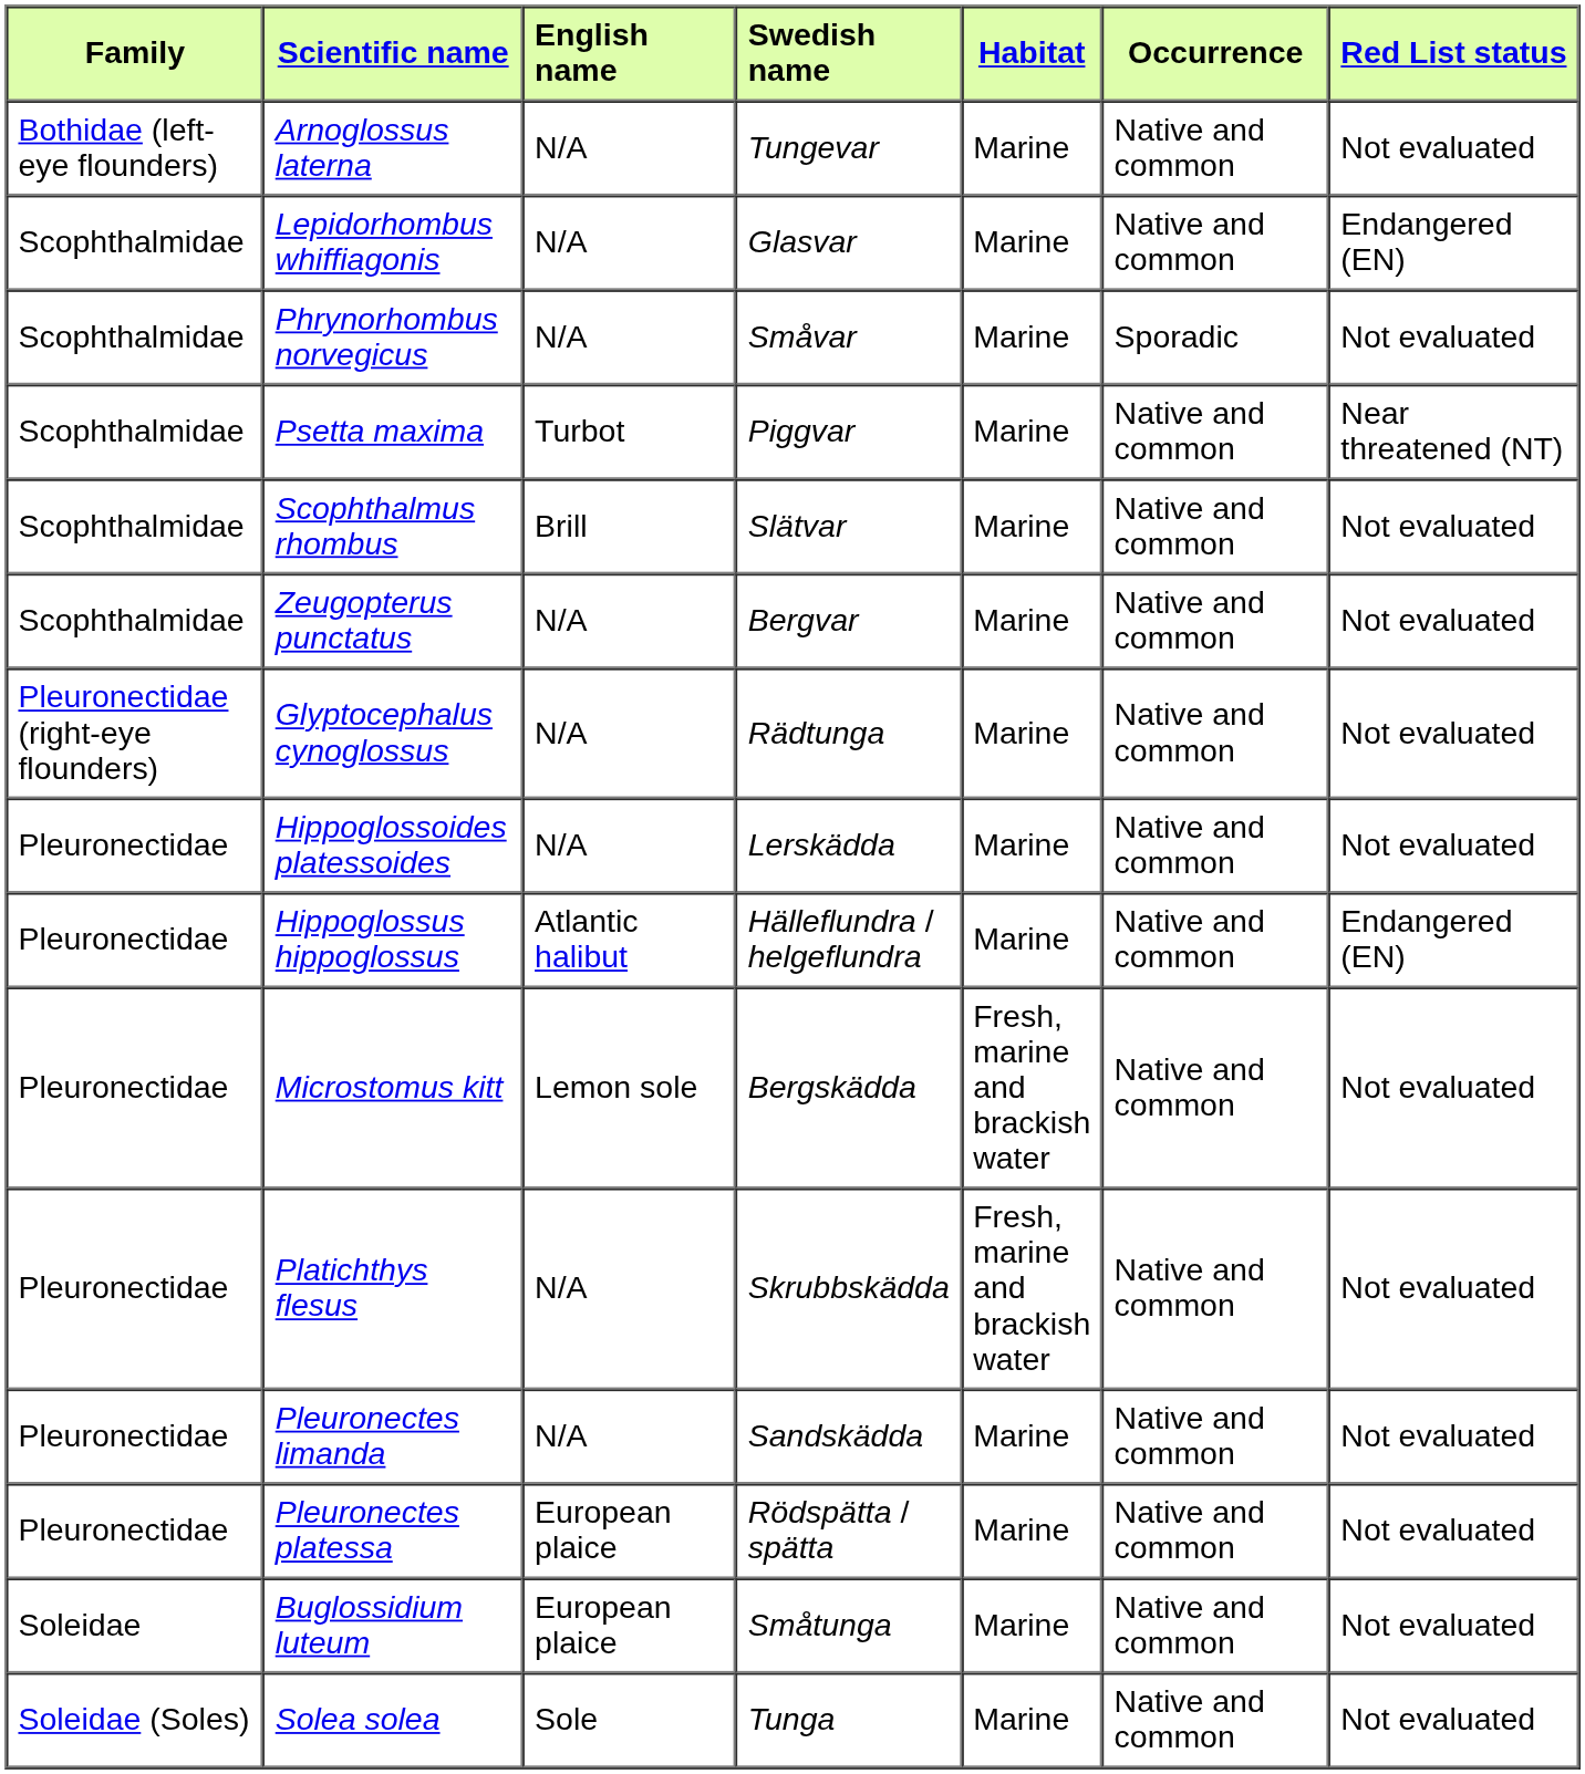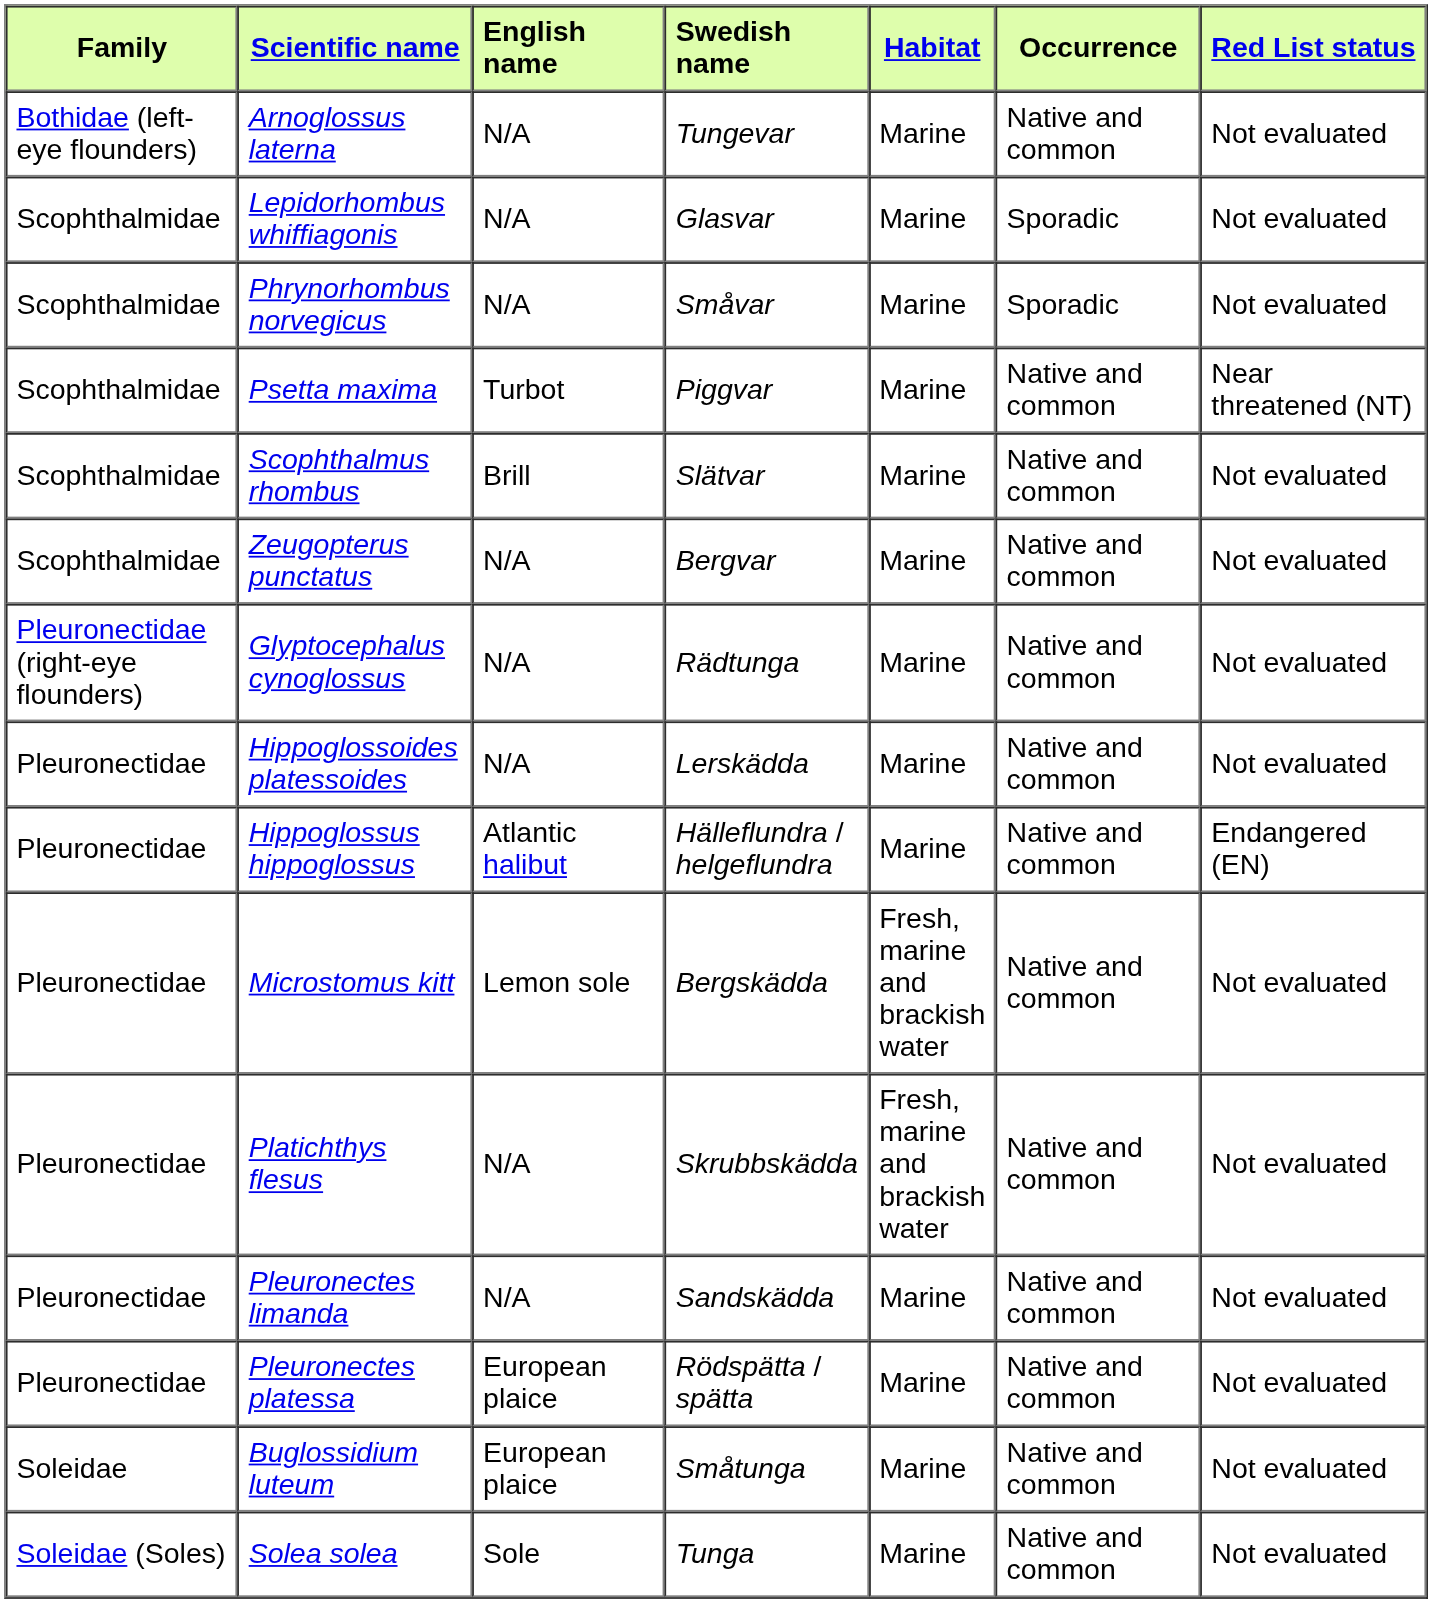Lepidorhombus whiffiagonis | Occurrence: Native and common -> Sporadic
Lepidorhombus whiffiagonis | Red List status: Endangered (EN) -> Not evaluated
